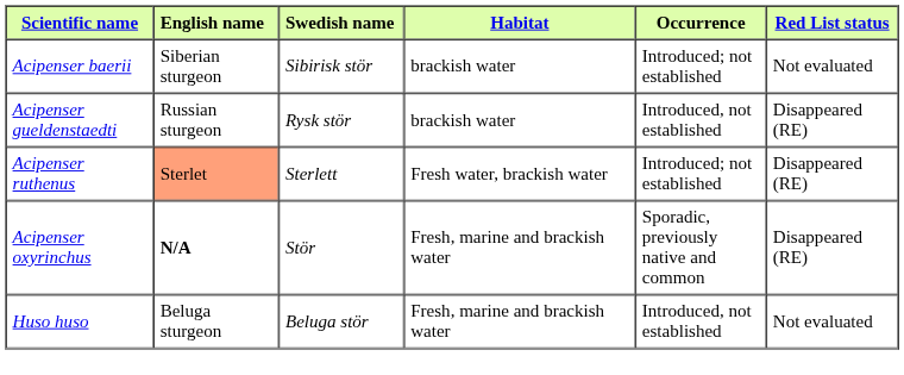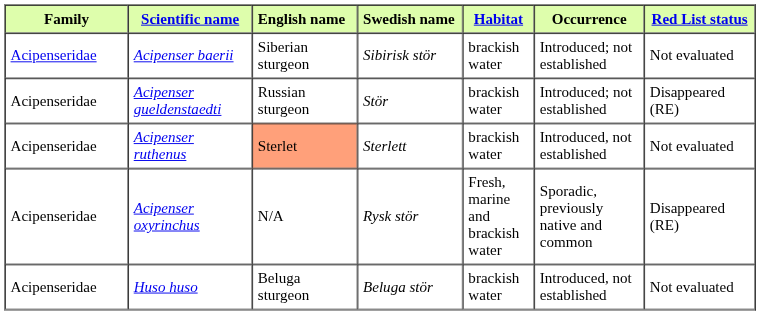+ column: Family | Acipenseridae | Acipenseridae | Acipenseridae | Acipenseridae | Acipenseridae
Acipenser gueldenstaedti | Swedish name: Rysk stör -> Stör
Acipenser gueldenstaedti | Occurrence: Introduced, not established -> Introduced; not established
Acipenser ruthenus | Habitat: Fresh water, brackish water -> brackish water
Acipenser ruthenus | Occurrence: Introduced; not established -> Introduced, not established
Acipenser ruthenus | Red List status: Disappeared (RE) -> Not evaluated
Acipenser oxyrinchus | English name: bold -> normal
Acipenser oxyrinchus | Swedish name: Stör -> Rysk stör
Huso huso | Habitat: Fresh, marine and brackish water -> brackish water
